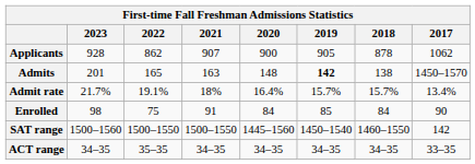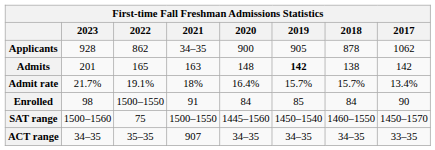Applicants | 2021: 907 -> 34–35
Admits | 2017: 1450–1570 -> 142
Enrolled | 2022: 75 -> 1500–1550
SAT range | 2022: 1500–1550 -> 75
SAT range | 2017: 142 -> 1450–1570
ACT range | 2021: 34–35 -> 907
